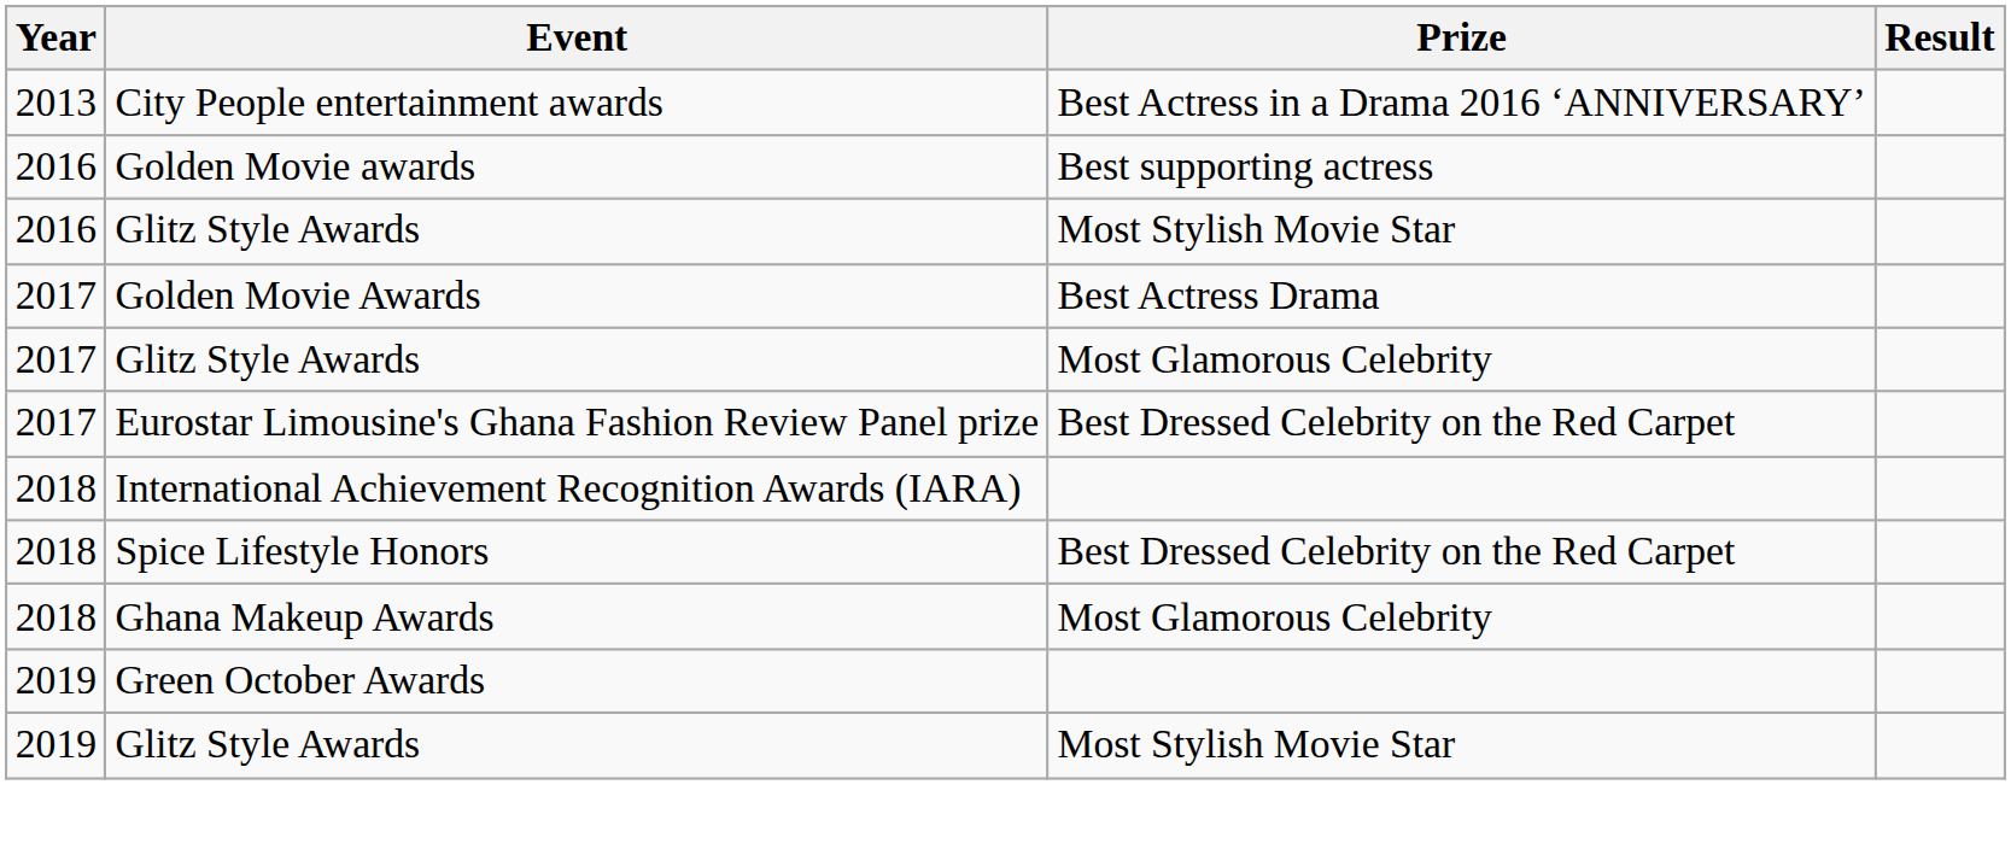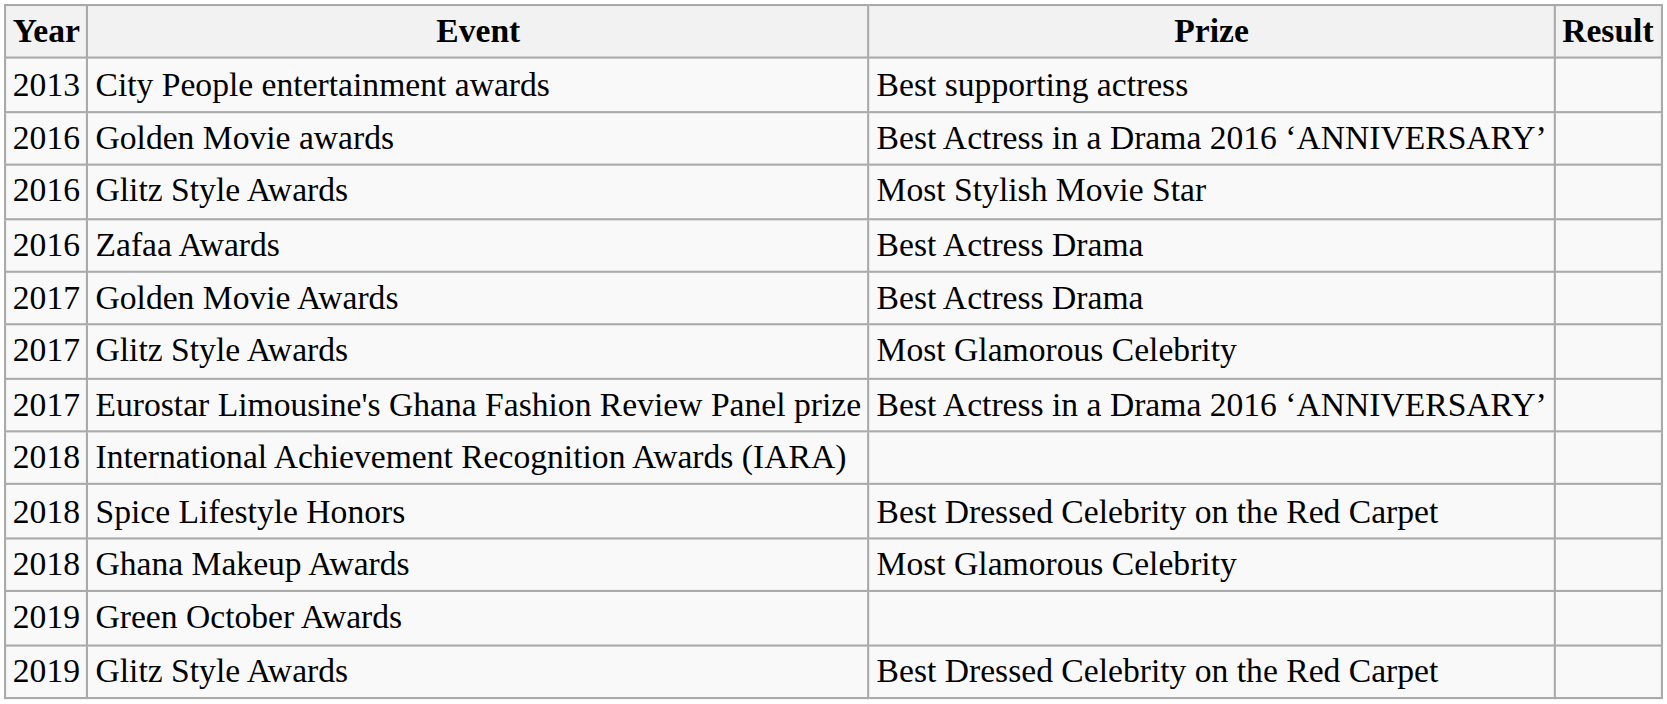City People entertainment awards | Prize: Best Actress in a Drama 2016 ‘ANNIVERSARY’ -> Best supporting actress
Golden Movie awards | Prize: Best supporting actress -> Best Actress in a Drama 2016 ‘ANNIVERSARY’
+ row: 2016 | Zafaa Awards | Best Actress Drama
Eurostar Limousine's Ghana Fashion Review Panel prize | Prize: Best Dressed Celebrity on the Red Carpet -> Best Actress in a Drama 2016 ‘ANNIVERSARY’
2019 / Glitz Style Awards | Prize: Most Stylish Movie Star -> Best Dressed Celebrity on the Red Carpet
